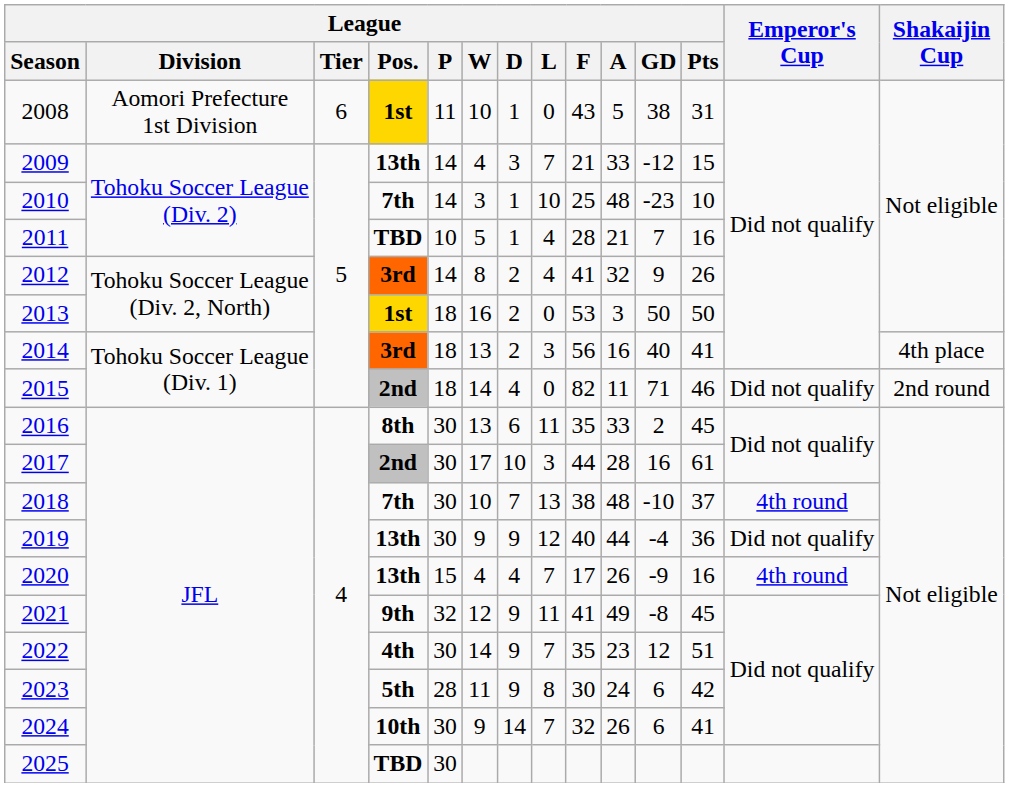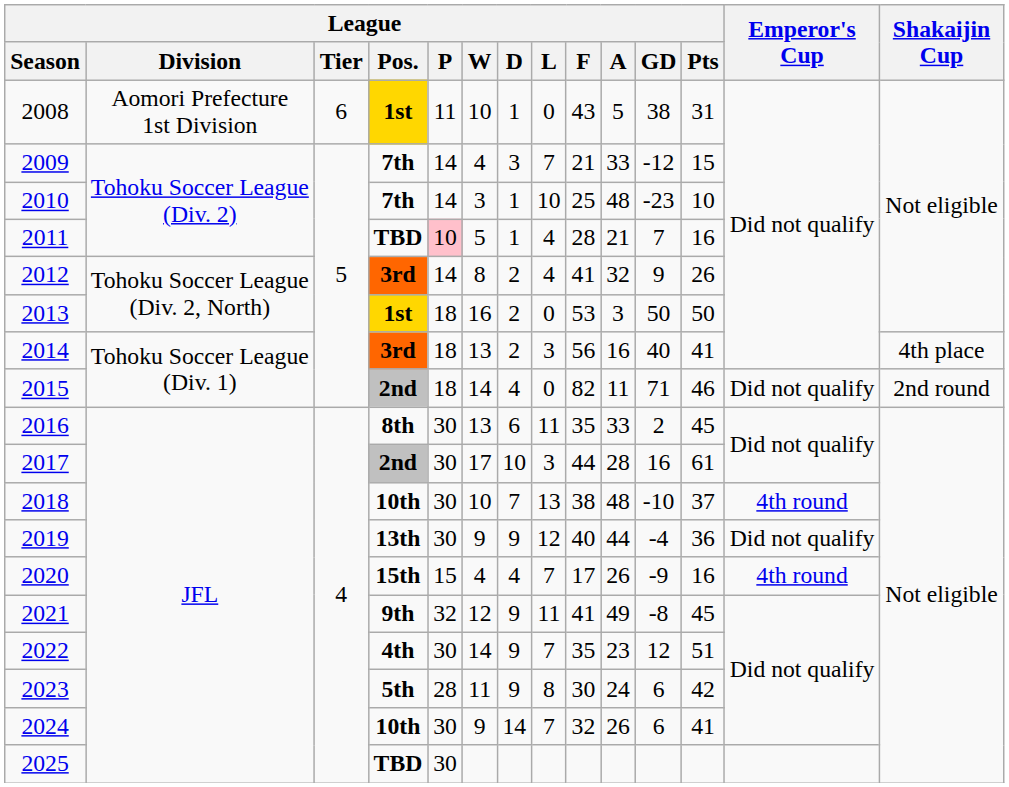2009 | League / Pos.: 13th -> 7th
2011 | League / P: no background -> pink background
2018 | League / Pos.: 7th -> 10th
2020 | League / Pos.: 13th -> 15th
